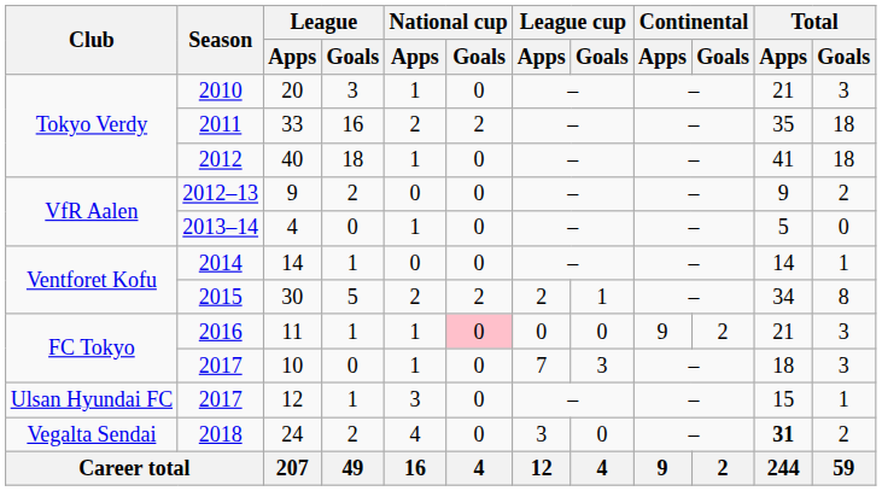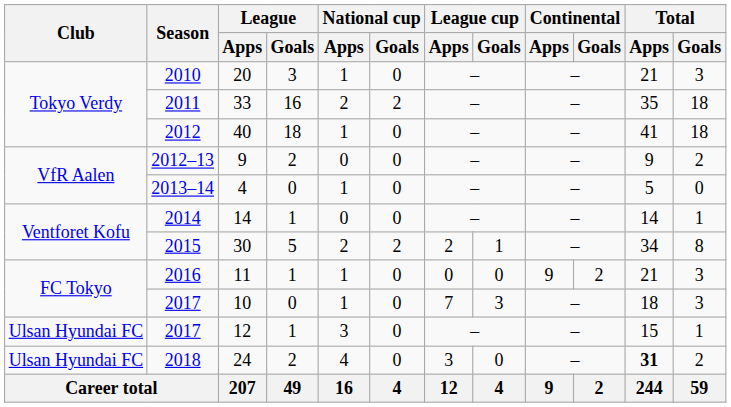11 | National cup / Goals: pink background -> no background
24 | Club: Vegalta Sendai -> Ulsan Hyundai FC
